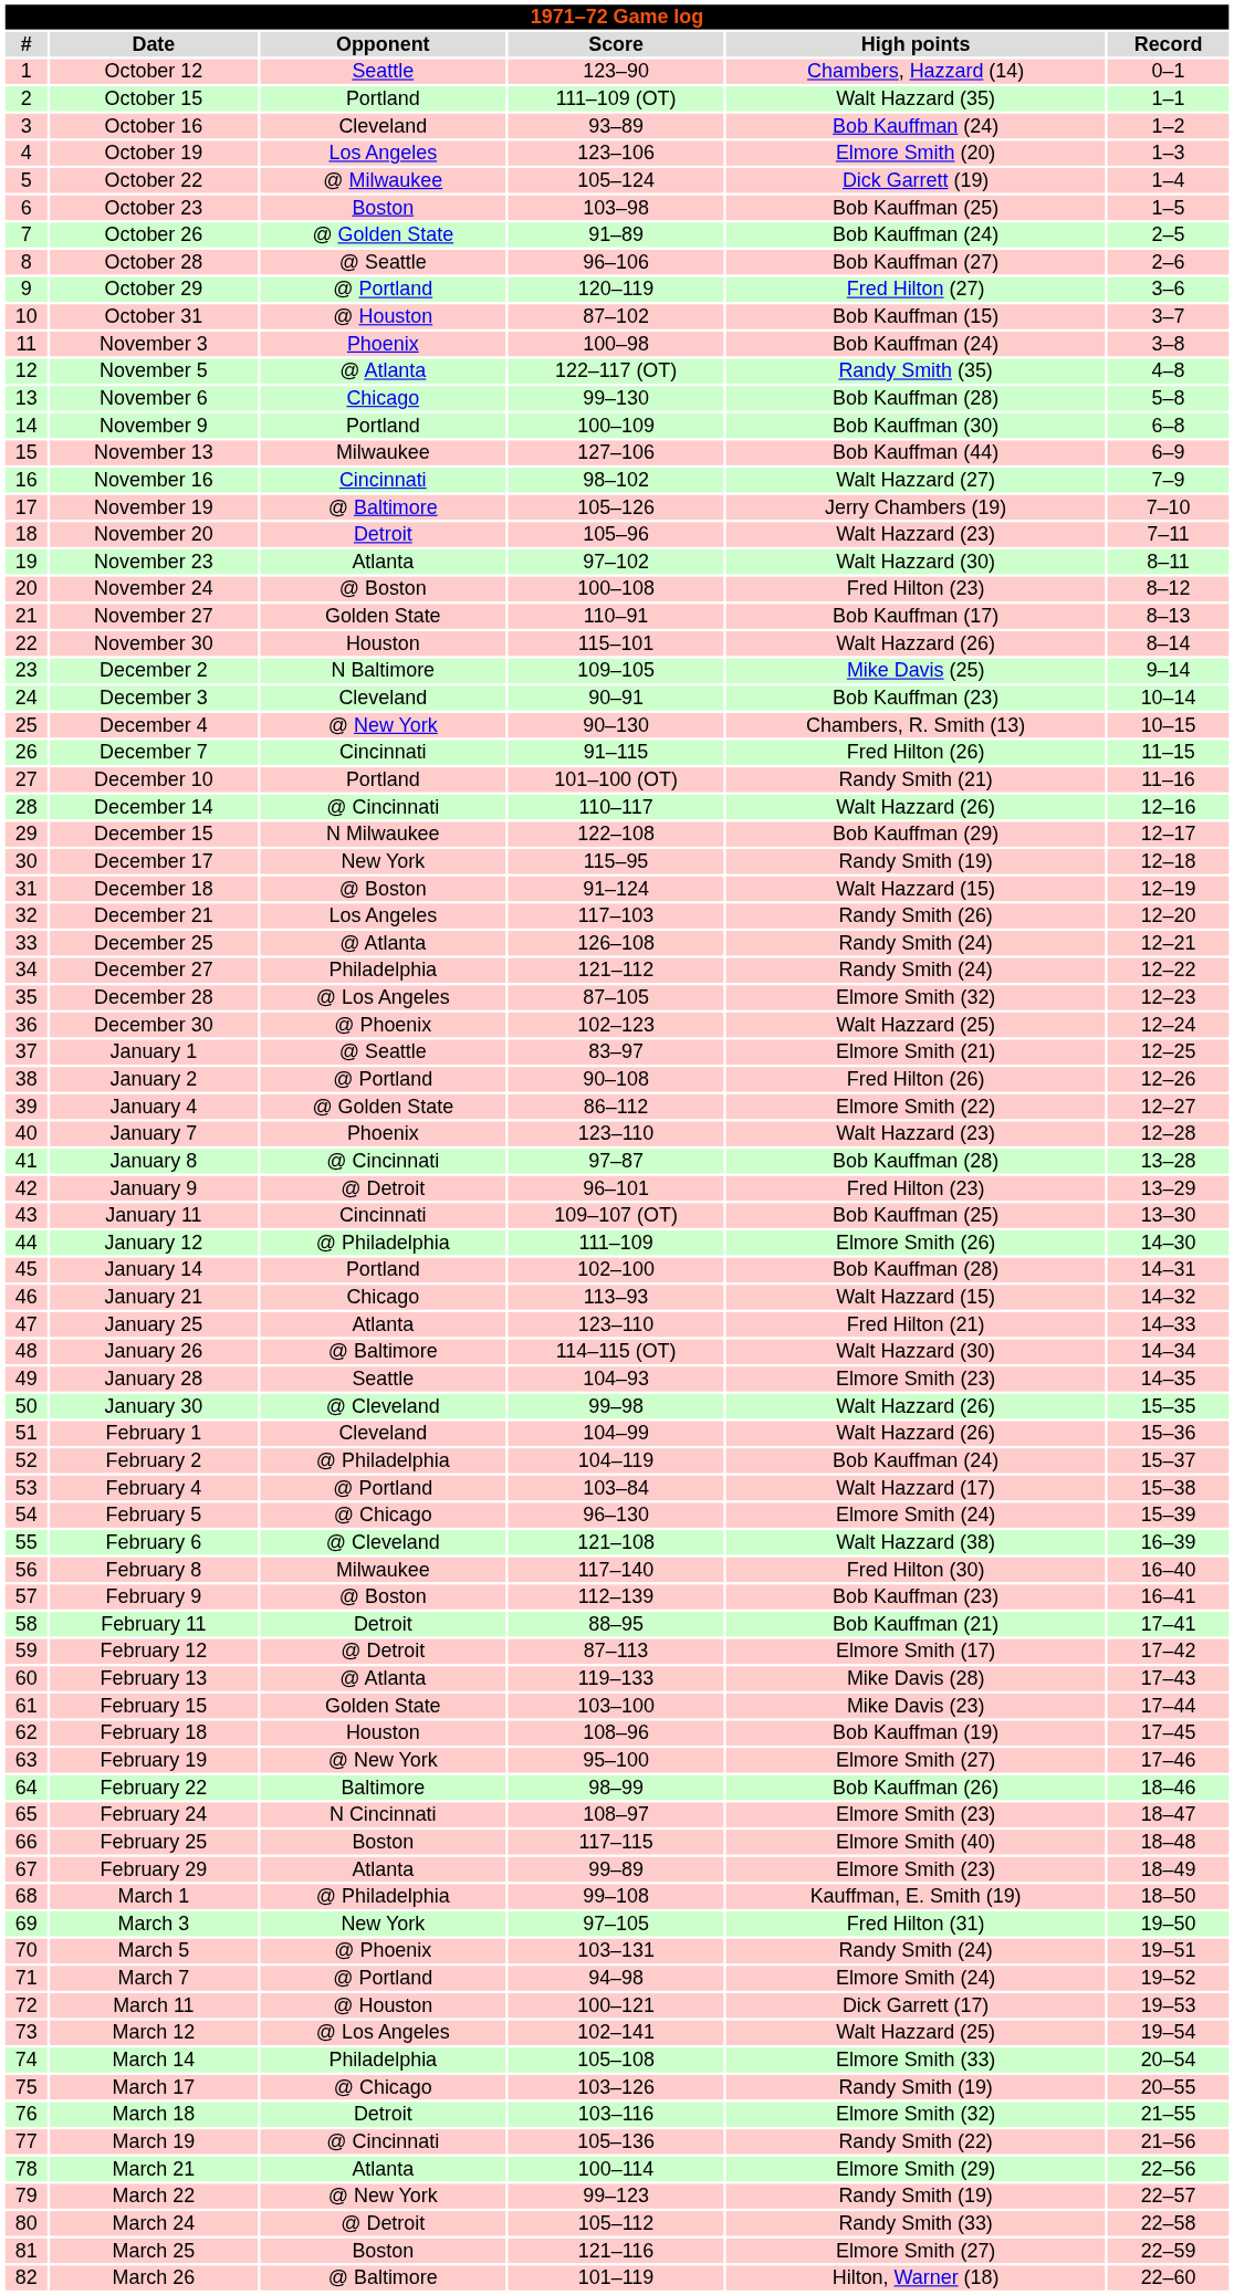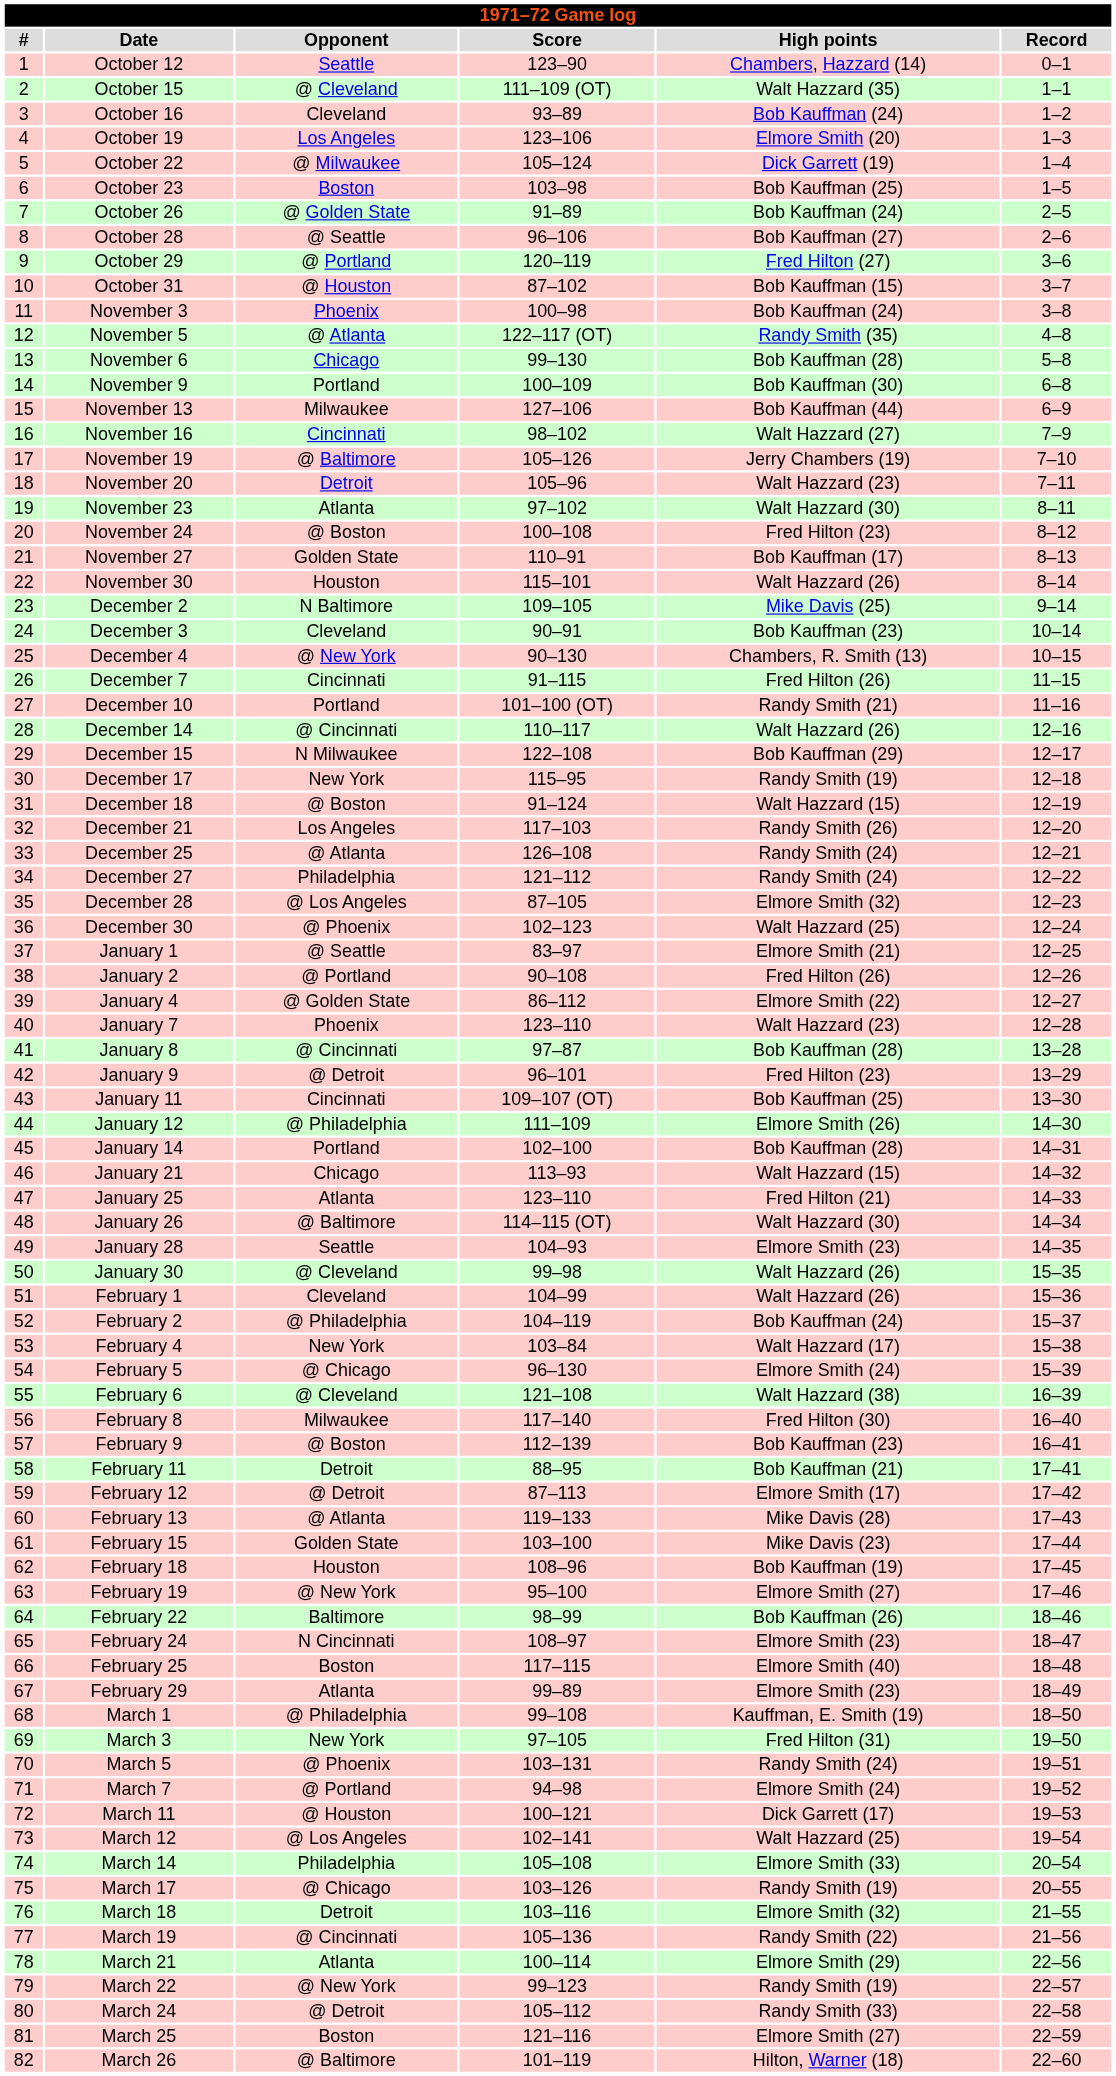October 15 | Opponent: Portland -> @ Cleveland
February 4 | Opponent: @ Portland -> New York
